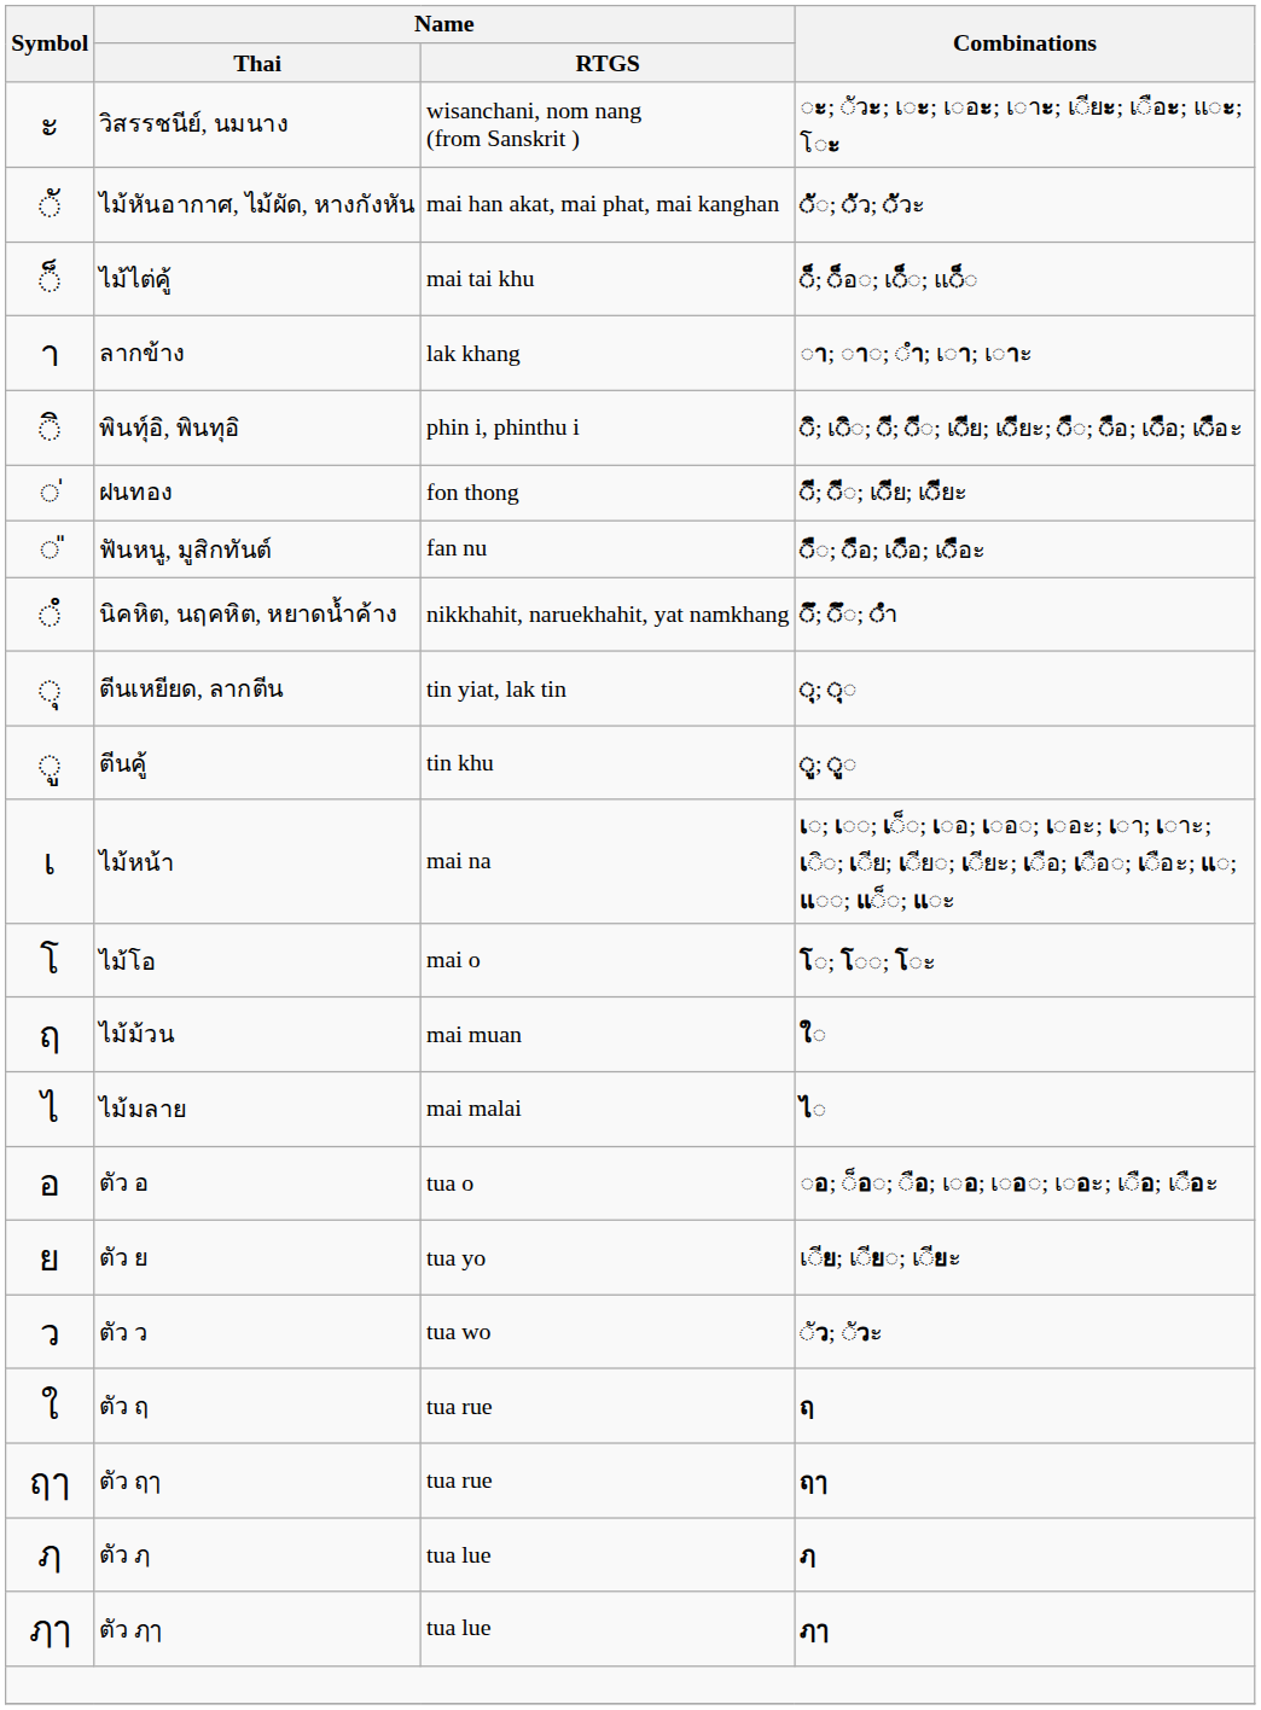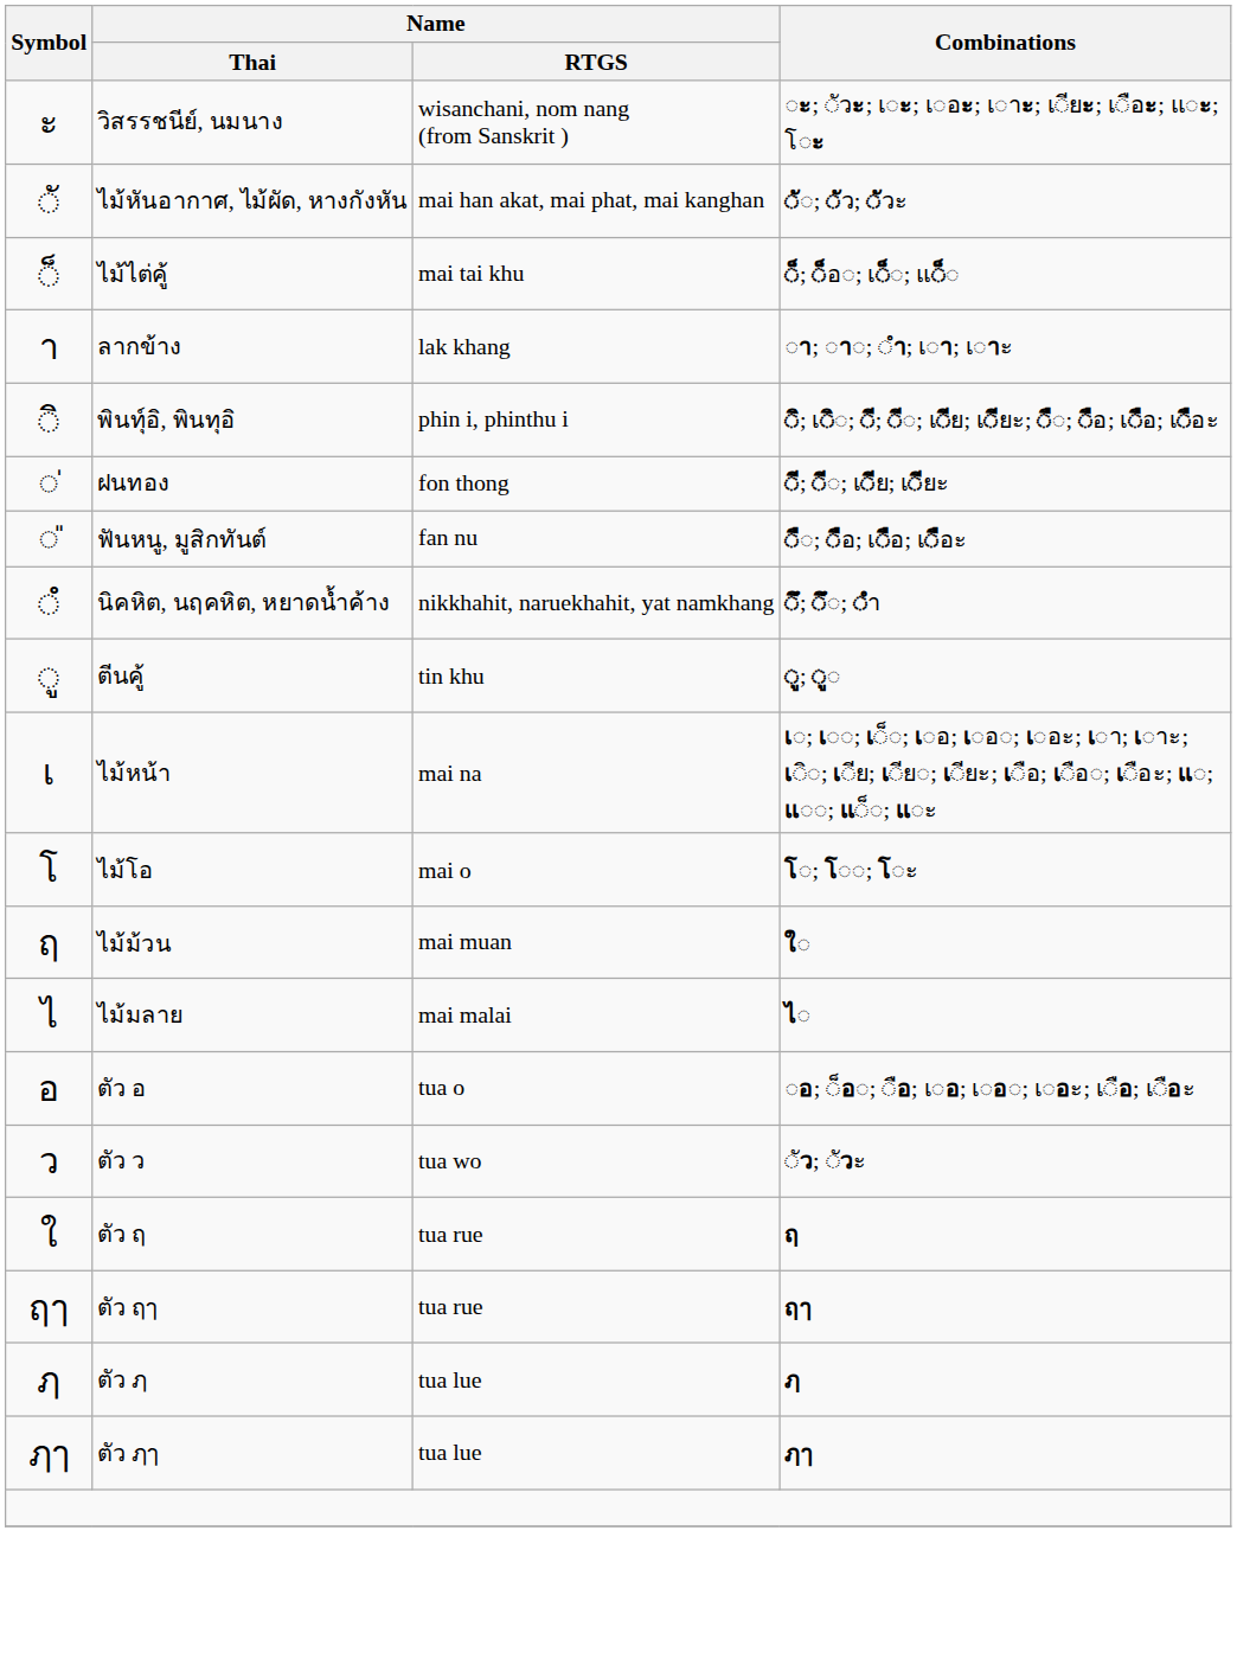- row: ◌ุ | ตีนเหยียด, ลากตีน | tin yiat, lak tin | ◌ุ; ◌ุ◌
- row: ย | ตัว ย | tua yo | เ◌ีย; เ◌ีย◌; เ◌ียะ
